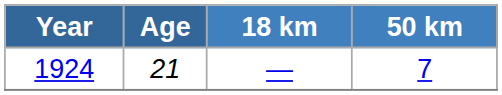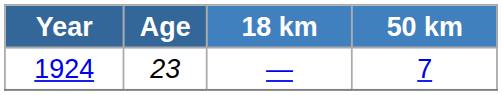1924 | Age: 21 -> 23
